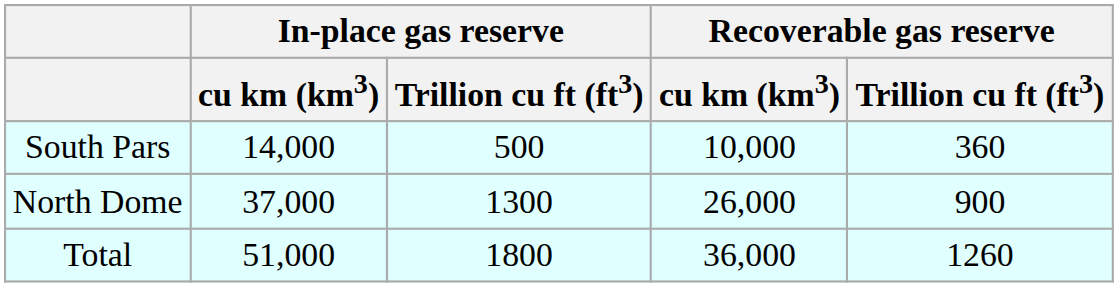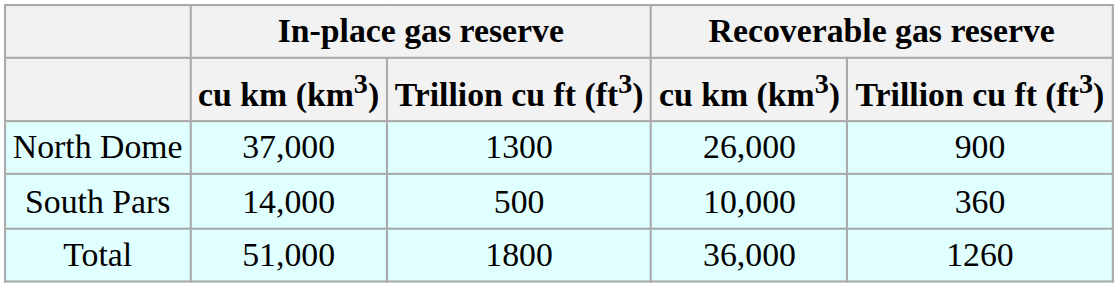rows swapped: South Pars <-> North Dome
